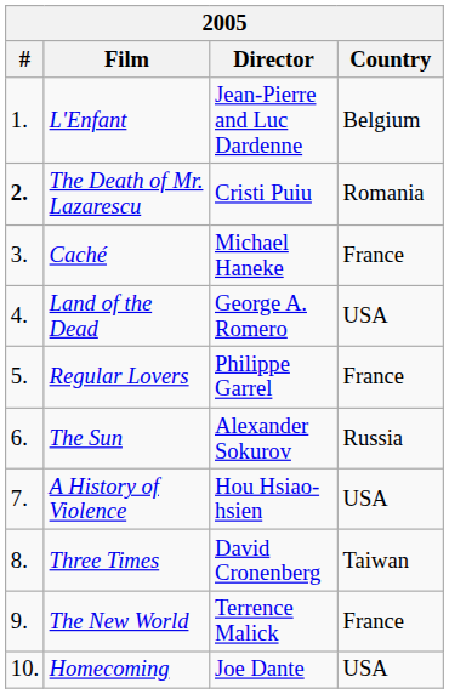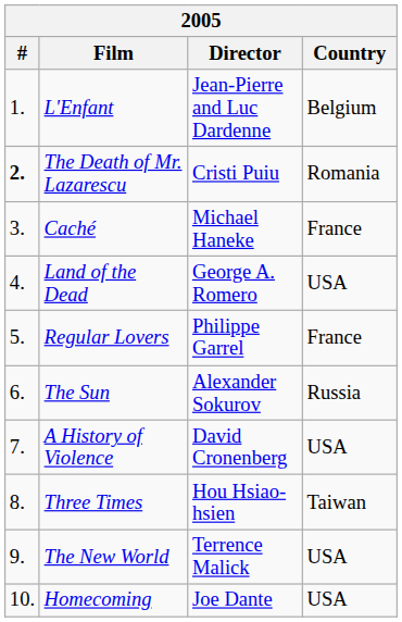A History of Violence | Director: Hou Hsiao-hsien -> David Cronenberg
Three Times | Director: David Cronenberg -> Hou Hsiao-hsien
The New World | Country: France -> USA
